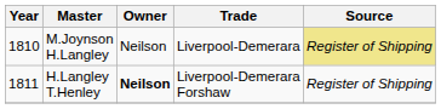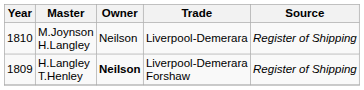M.Joynson H.Langley | Source: khaki background -> no background
H.Langley T.Henley | Year: 1811 -> 1809
